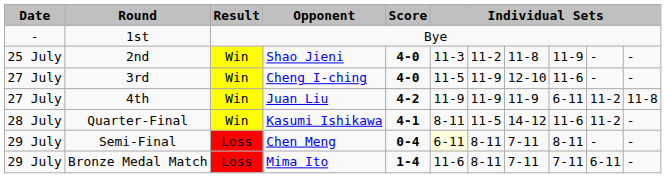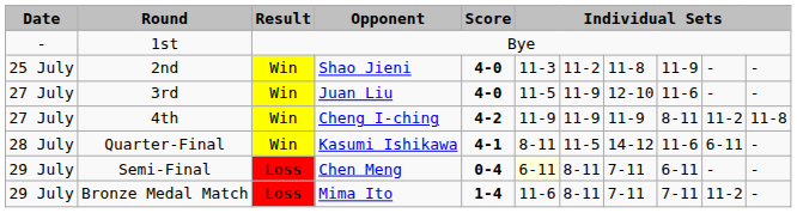3rd | Opponent: Cheng I-ching -> Juan Liu
4th | Opponent: Juan Liu -> Cheng I-ching
4th | column 9: 6-11 -> 8-11
Quarter-Final | column 10: 11-2 -> 6-11
Semi-Final | column 9: 8-11 -> 6-11
Bronze Medal Match | column 10: 6-11 -> 11-2
